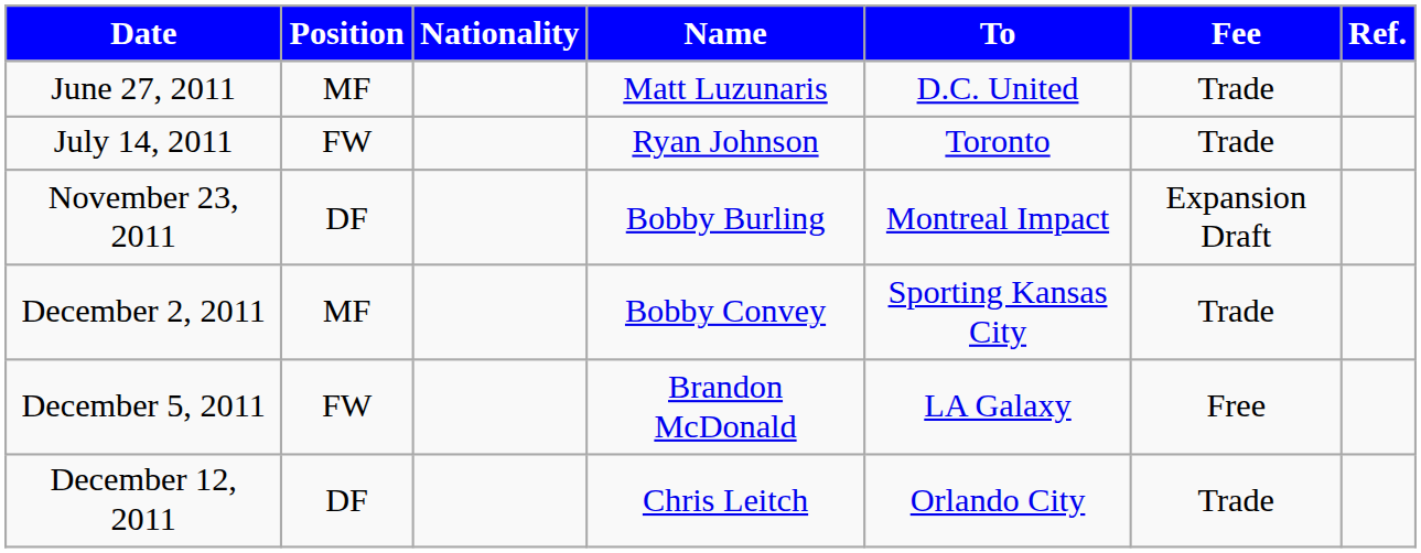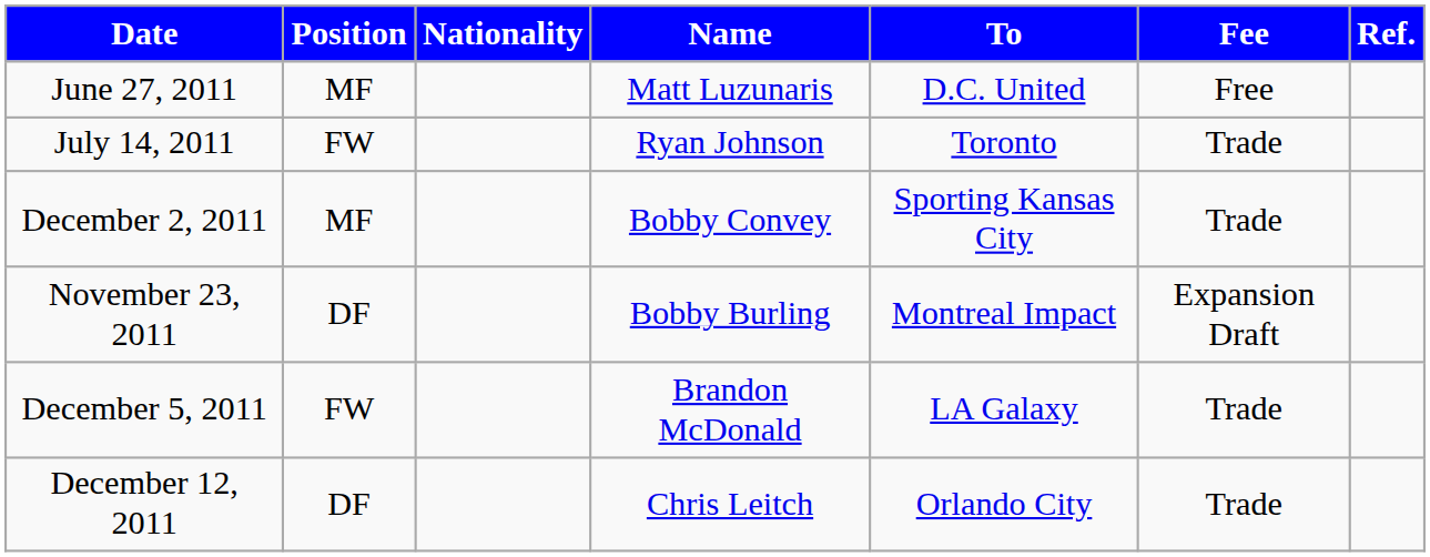June 27, 2011 | Fee: Trade -> Free
rows swapped: November 23, 2011 <-> December 2, 2011
December 5, 2011 | Fee: Free -> Trade
